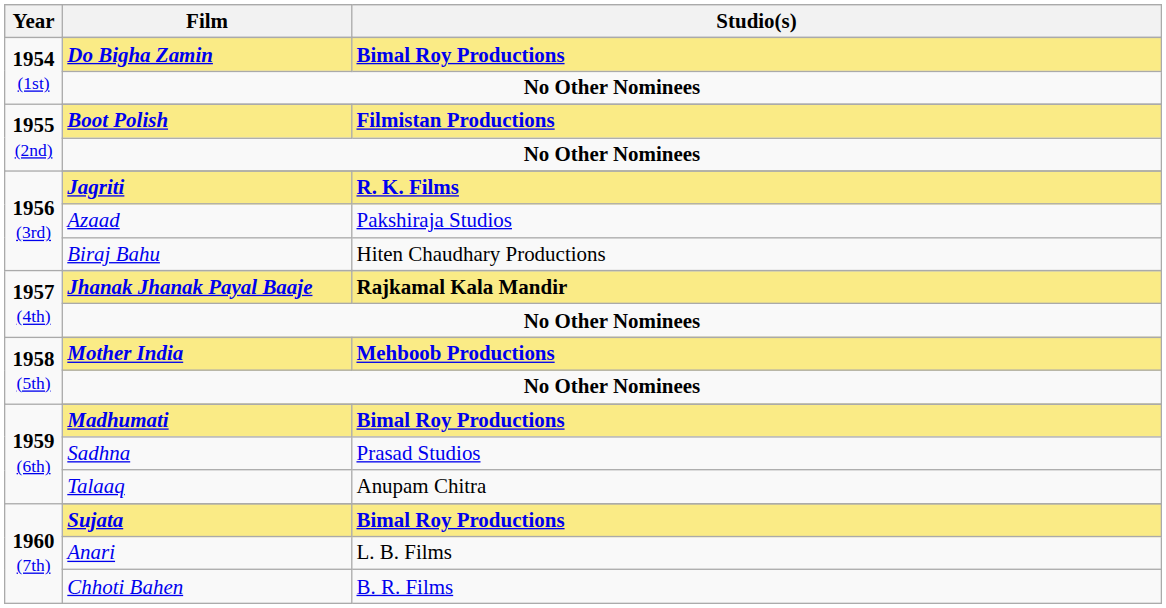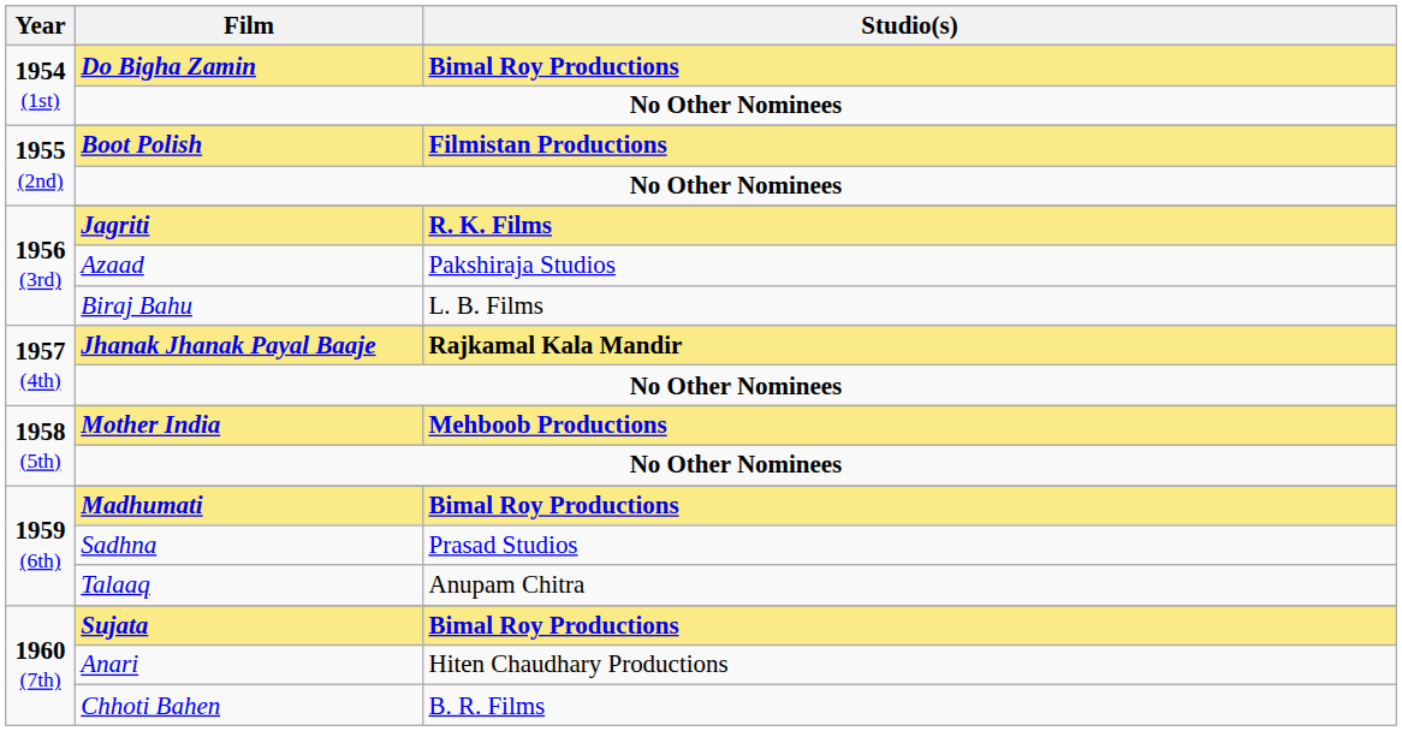Biraj Bahu | Studio(s): Hiten Chaudhary Productions -> L. B. Films
Anari | Studio(s): L. B. Films -> Hiten Chaudhary Productions
